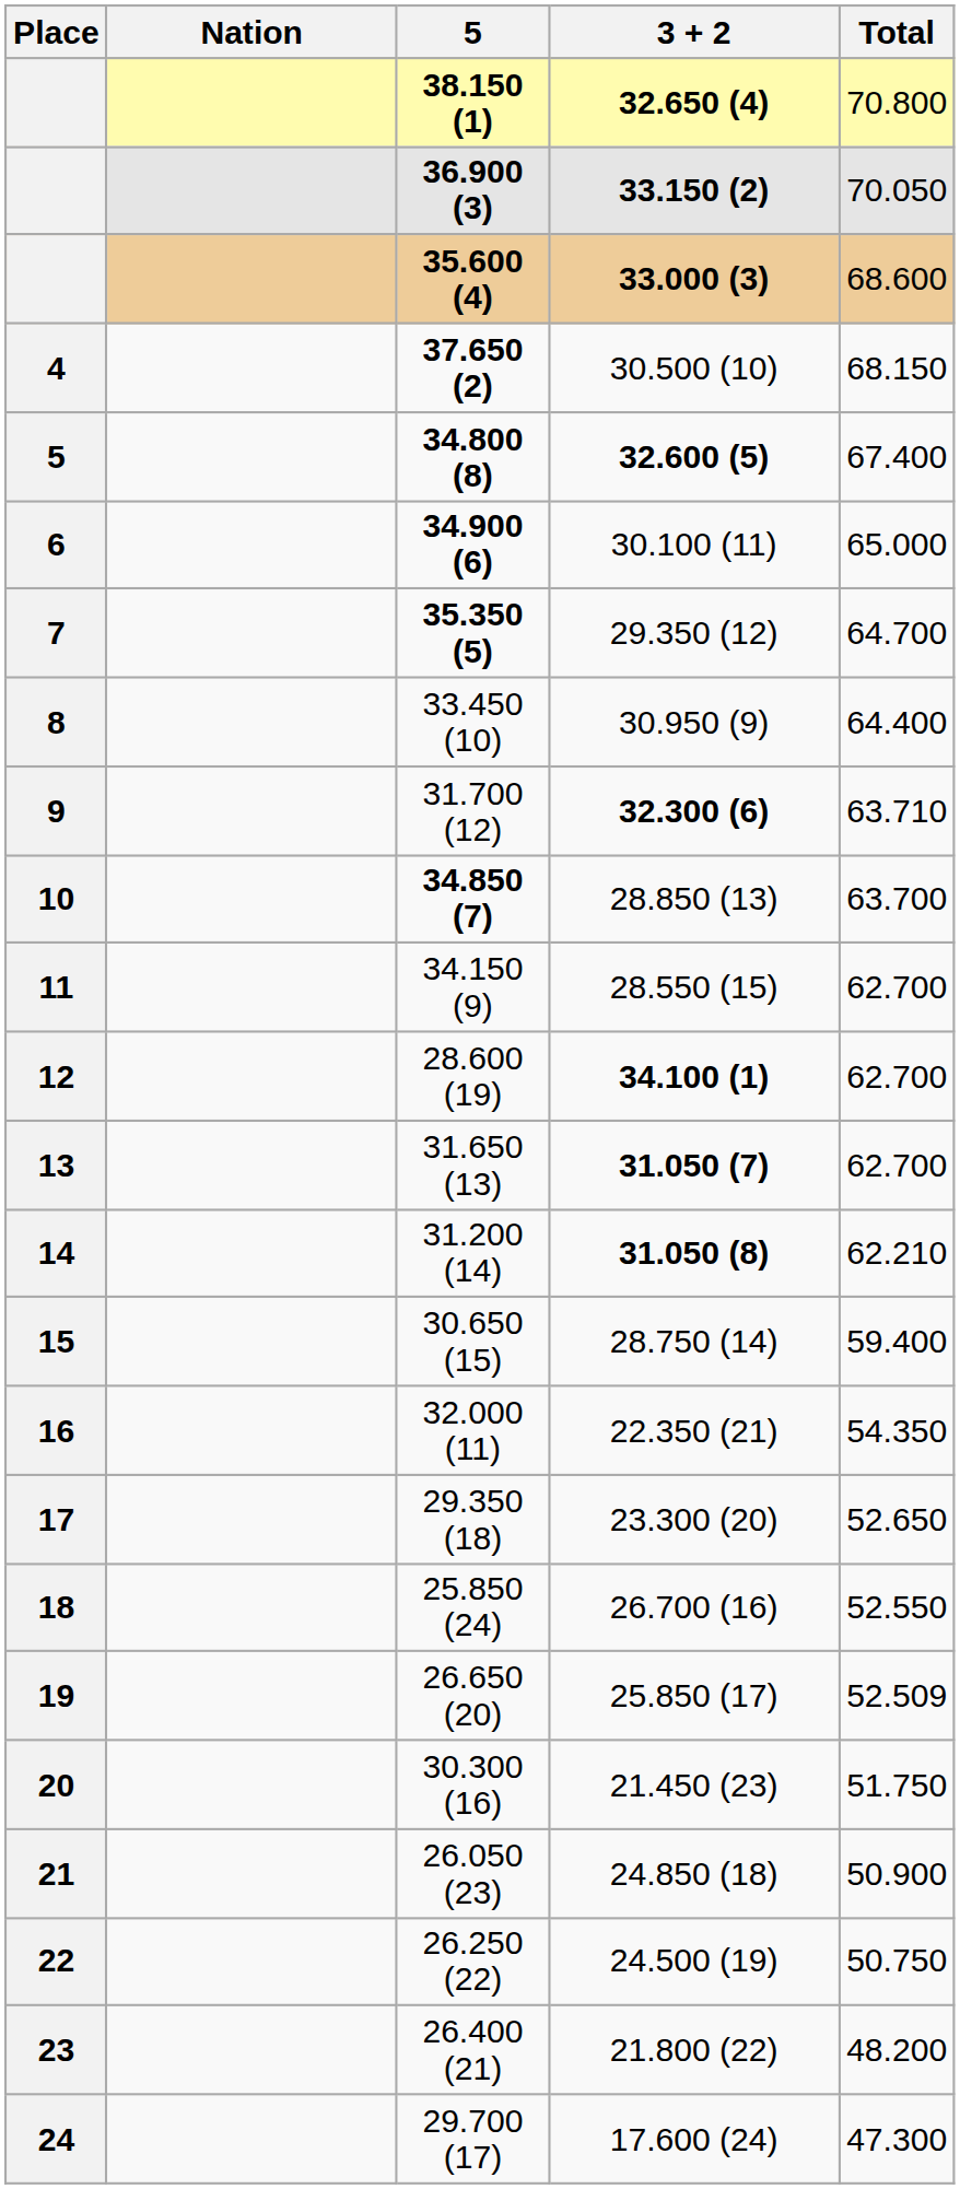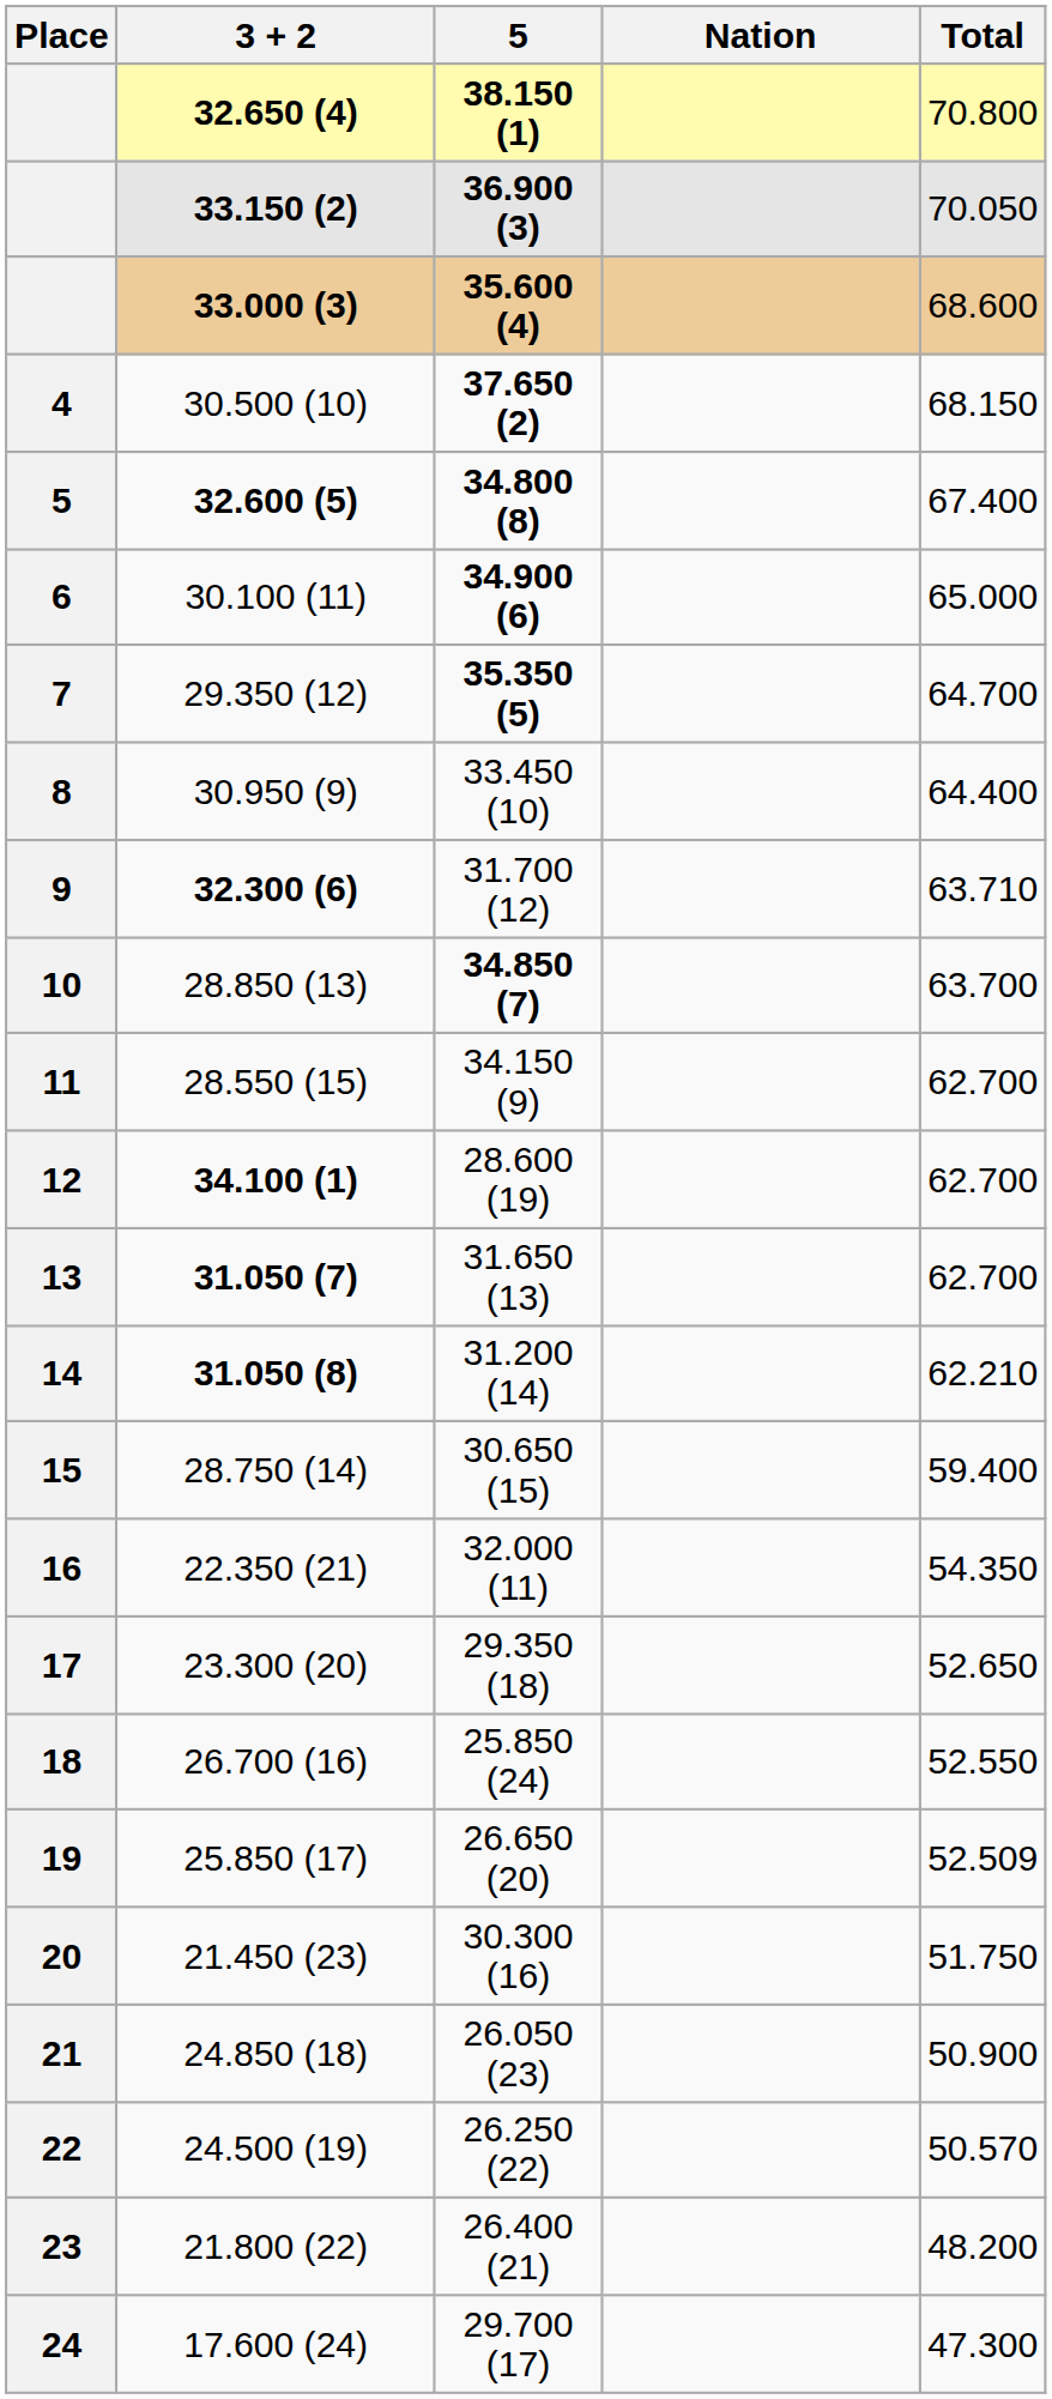columns swapped: Nation <-> 3 + 2
26.250 (22) | Total: 50.750 -> 50.570
